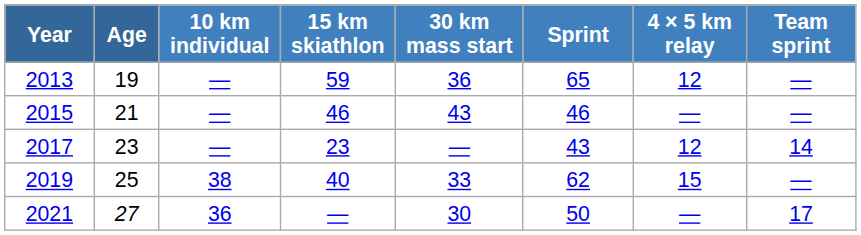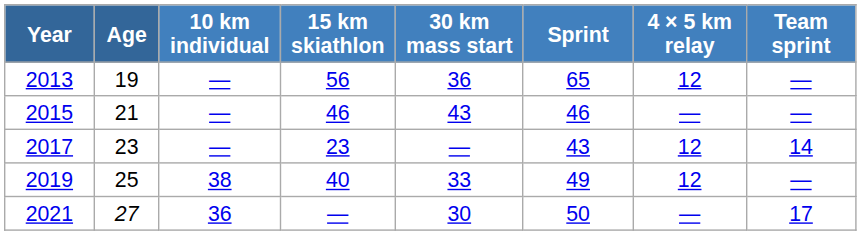2013 | 15 km skiathlon: 59 -> 56
2019 | Sprint: 62 -> 49
2019 | 4 × 5 km relay: 15 -> 12
